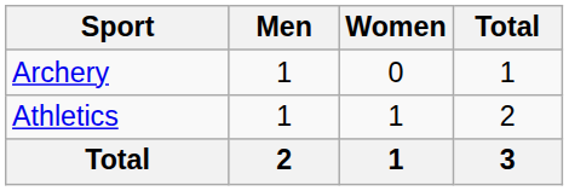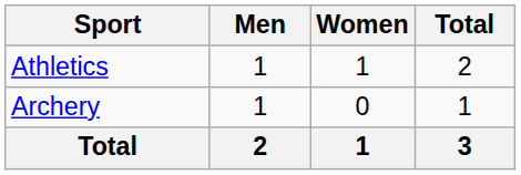rows swapped: Archery <-> Athletics
